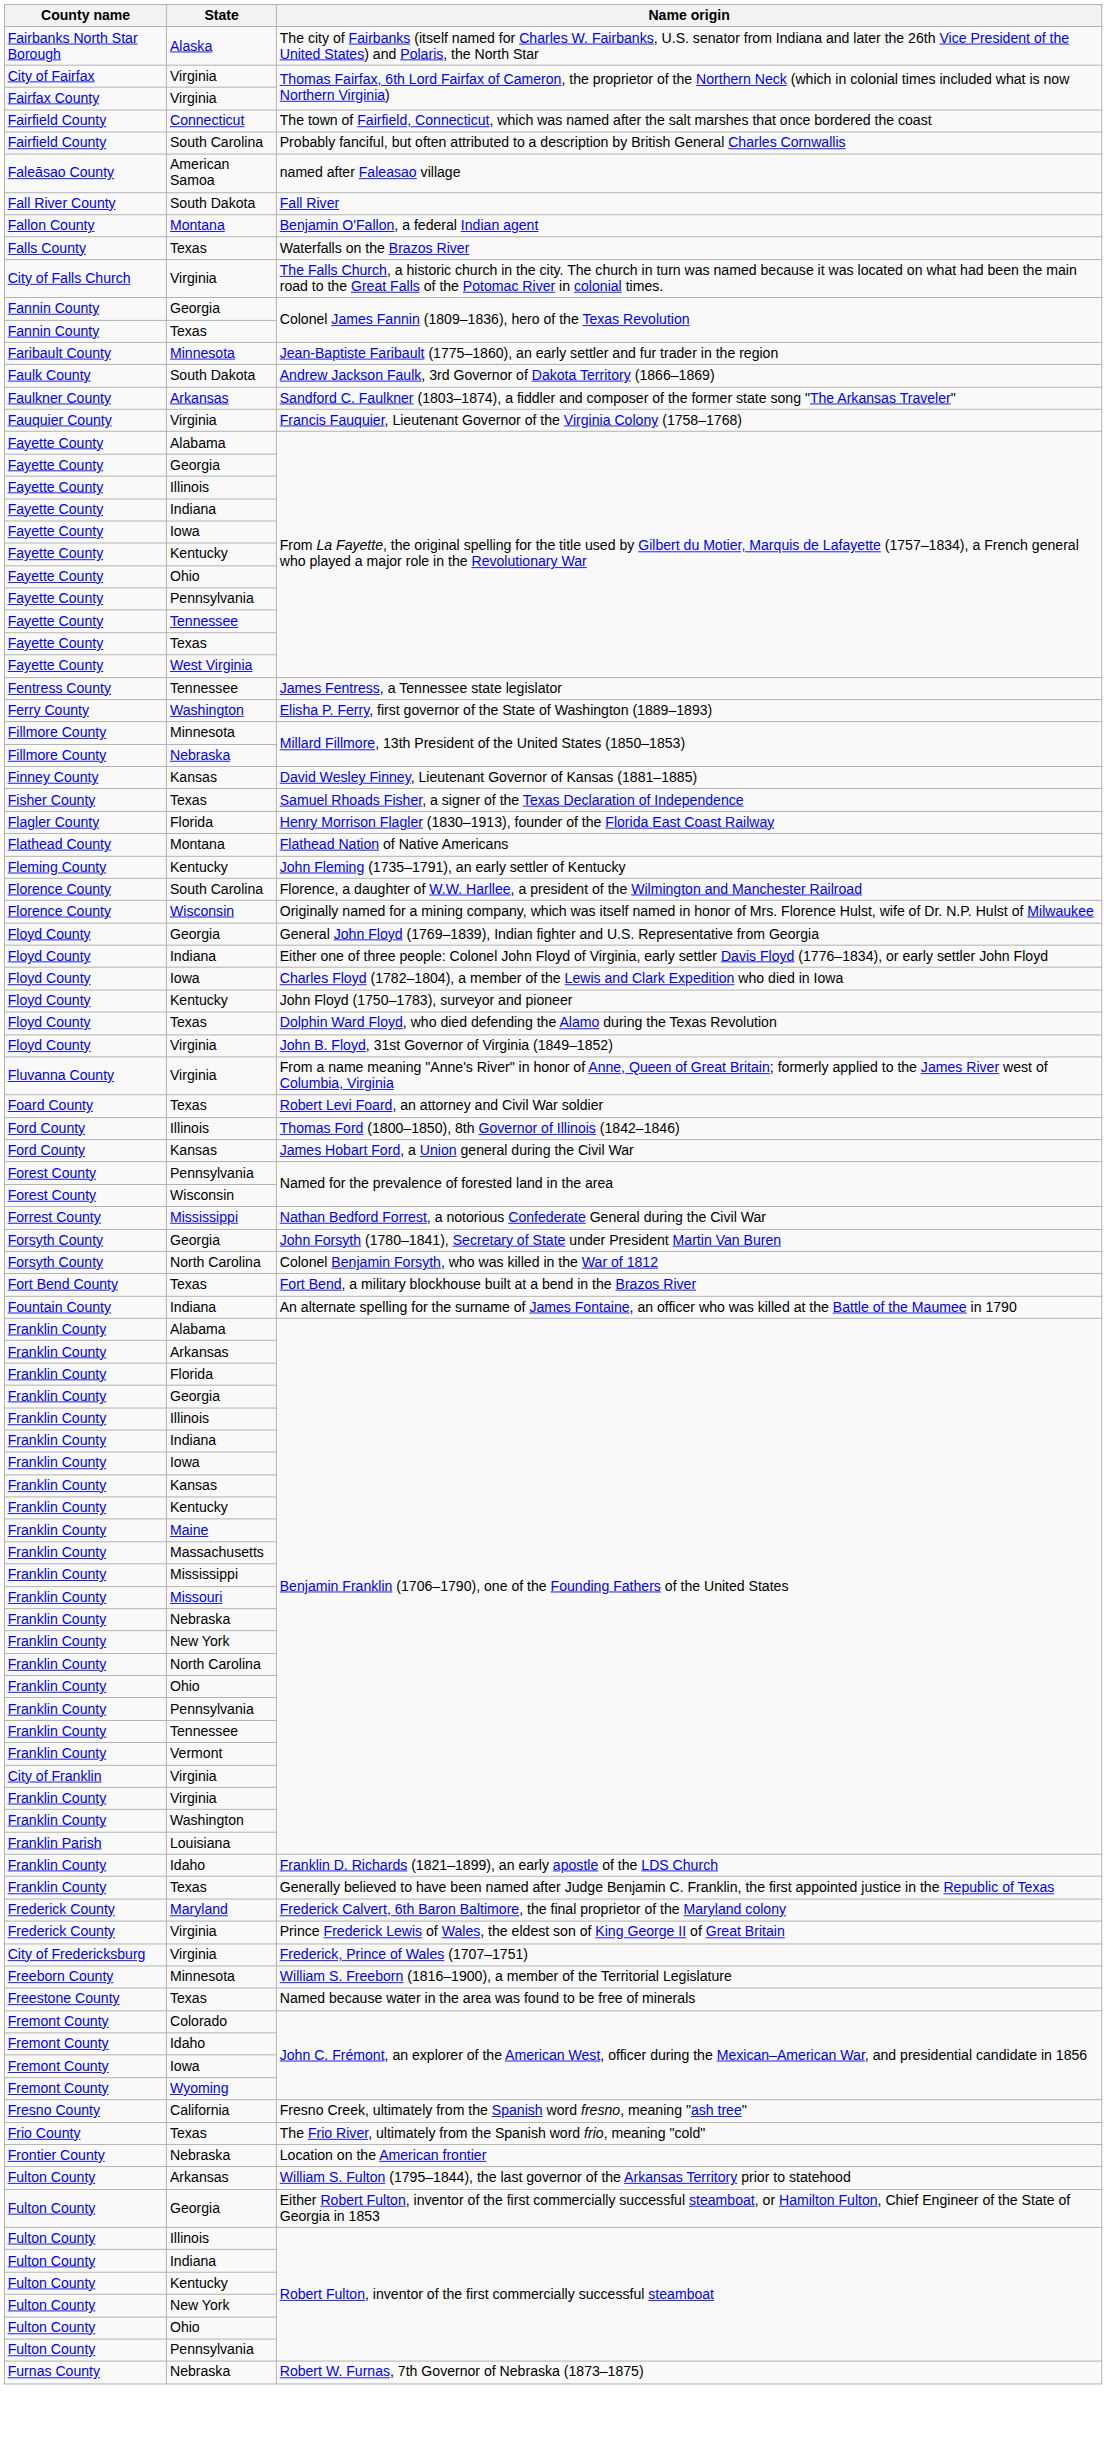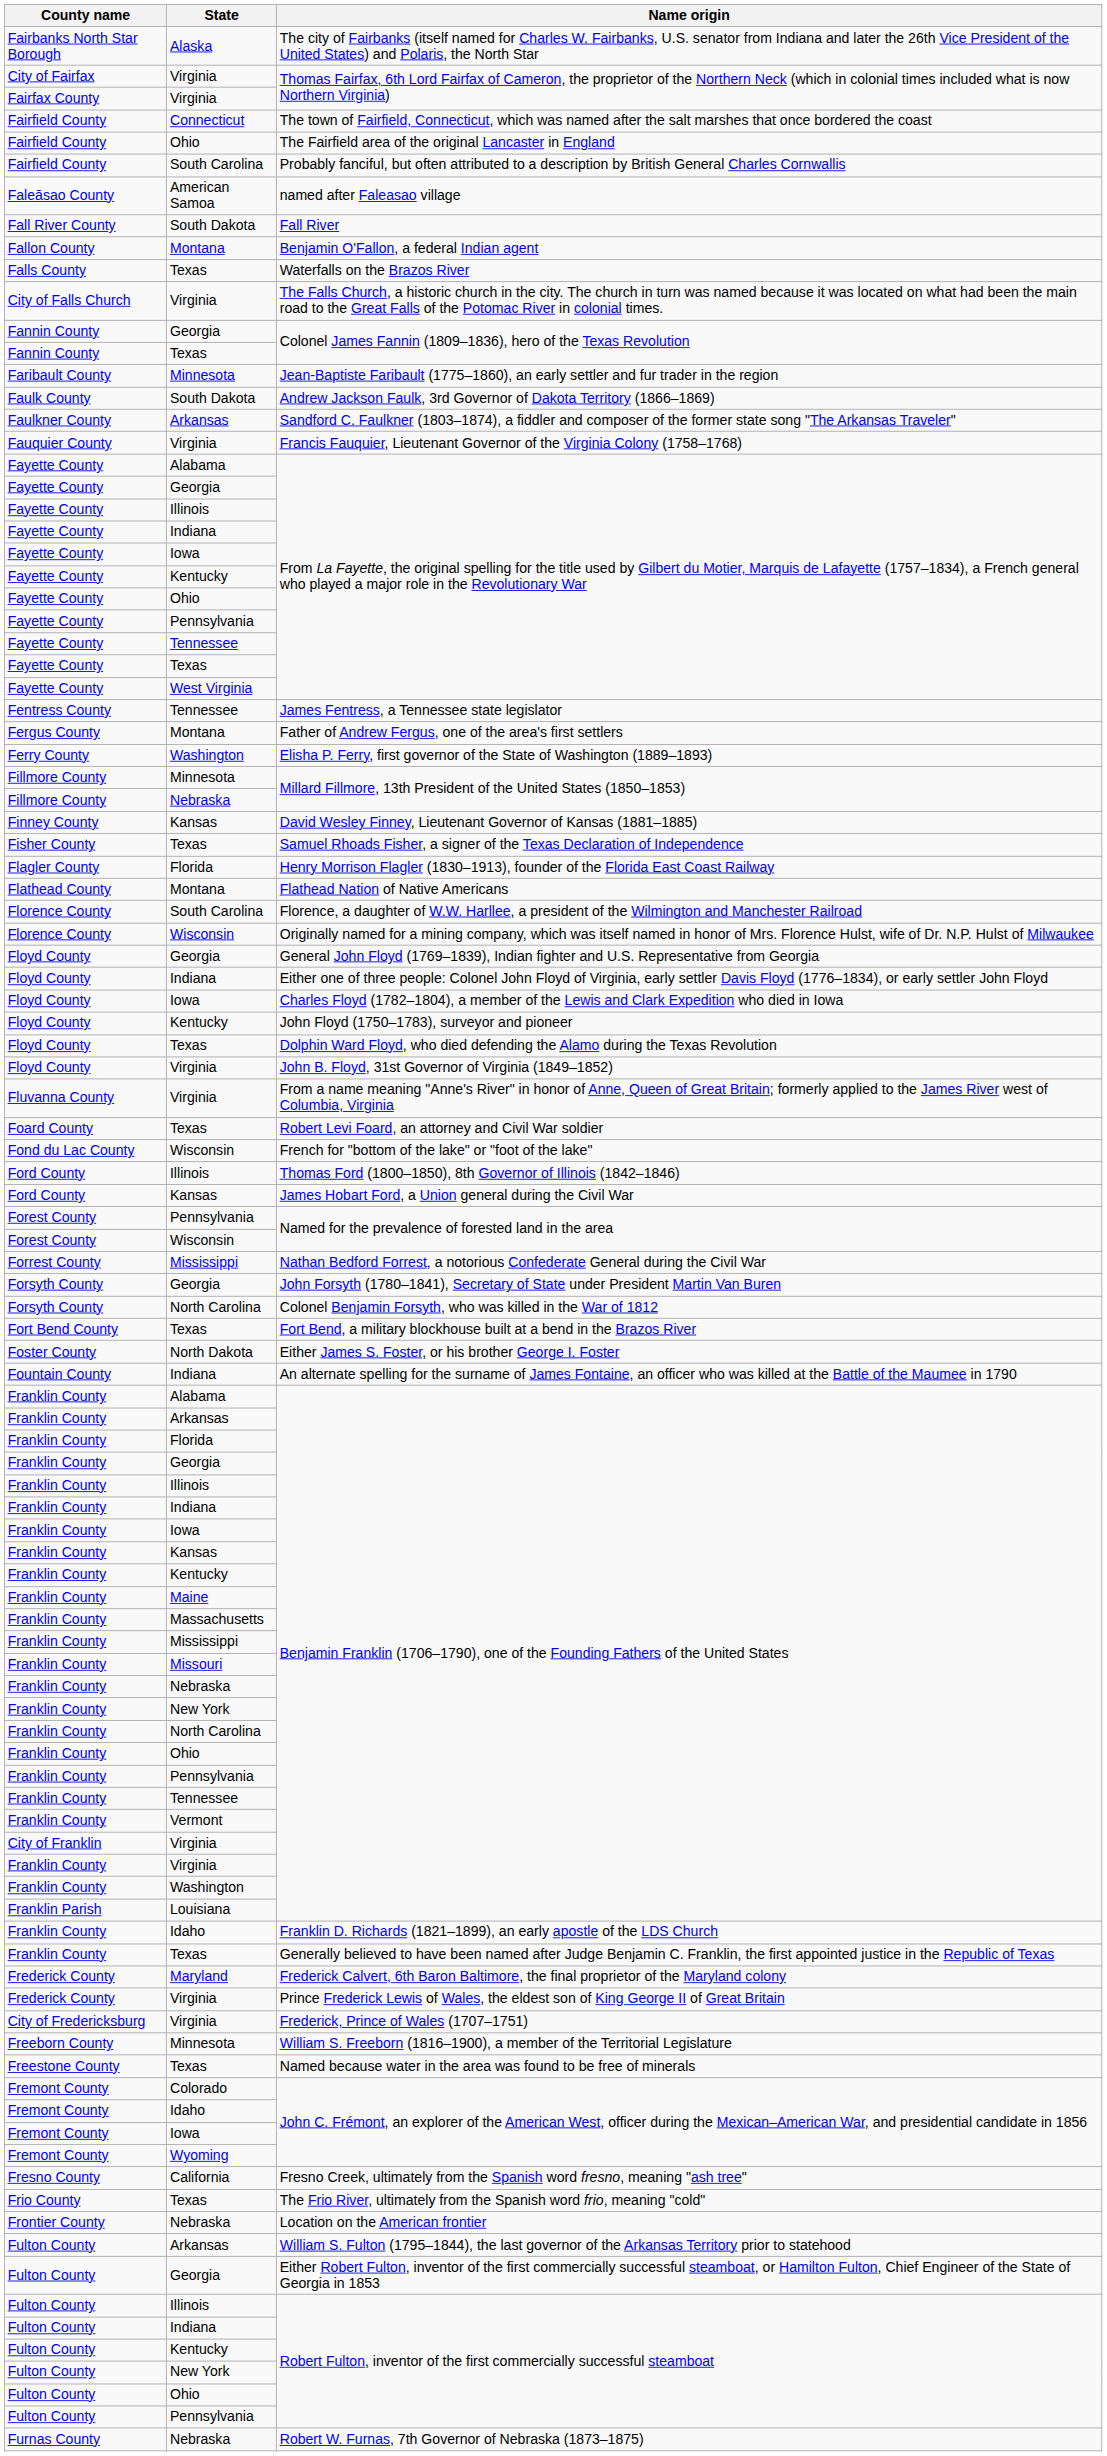+ row: Fairfield County | Ohio | The Fairfield area of the original Lancaster in England
+ row: Fergus County | Montana | Father of Andrew Fergus, one of the area's first settlers
- row: Fleming County | Kentucky | John Fleming (1735–1791), an early settler of Kentucky
+ row: Fond du Lac County | Wisconsin | French for "bottom of the lake" or "foot of the lake"
+ row: Foster County | North Dakota | Either James S. Foster, or his brother George I. Foster
